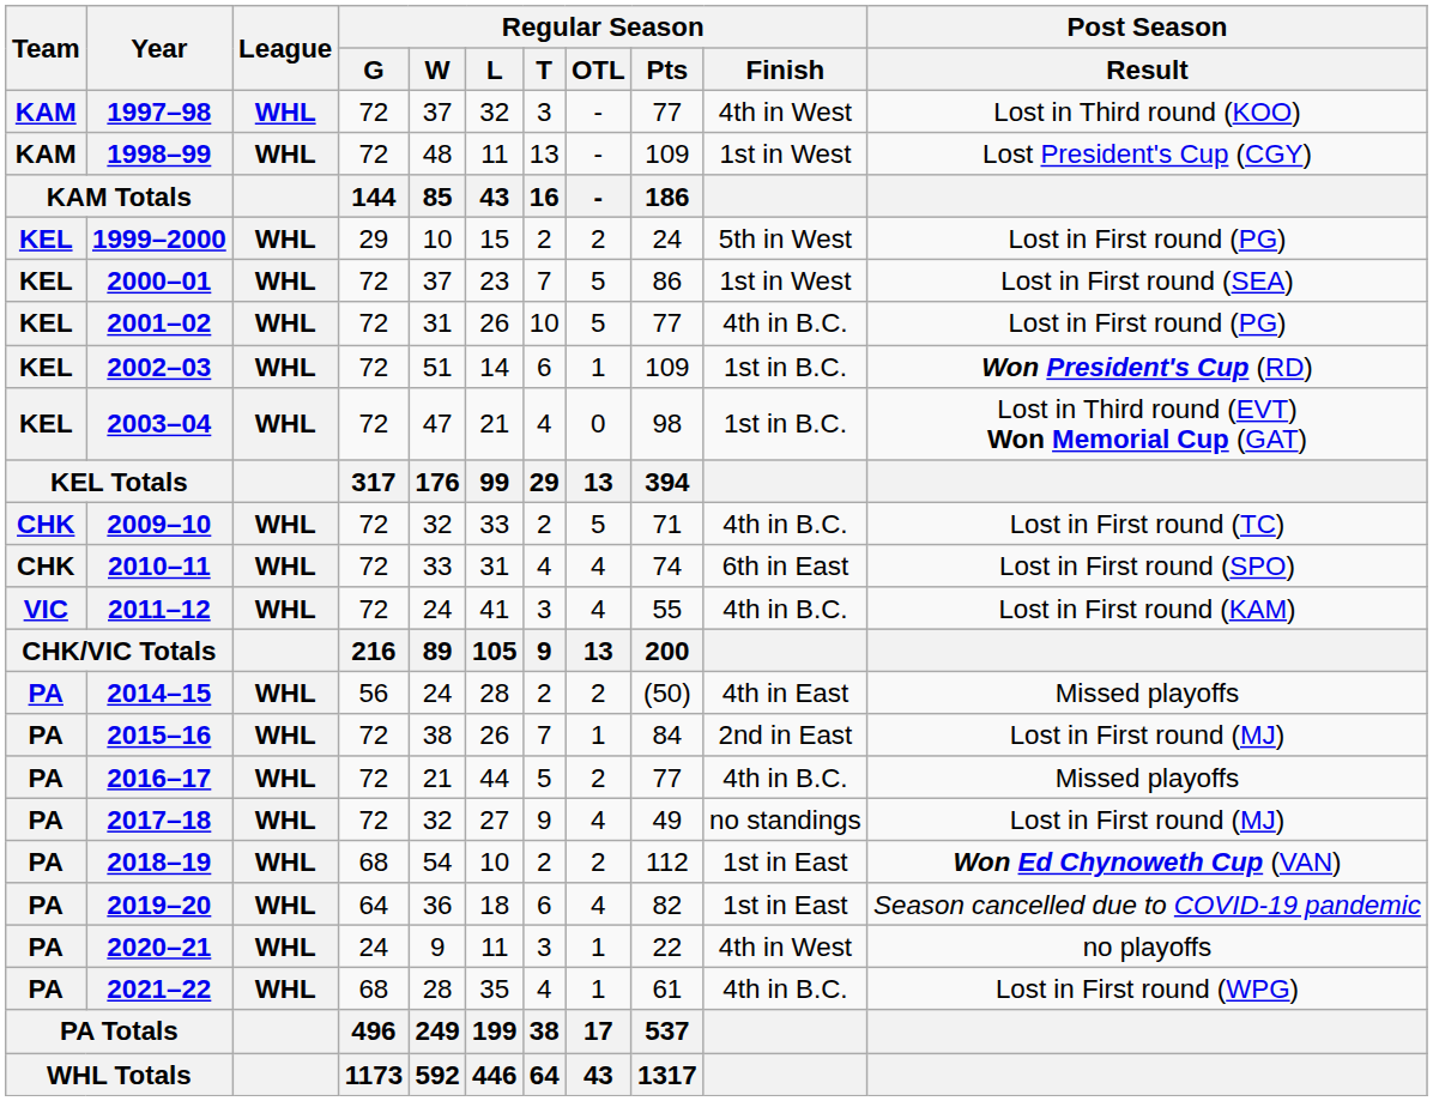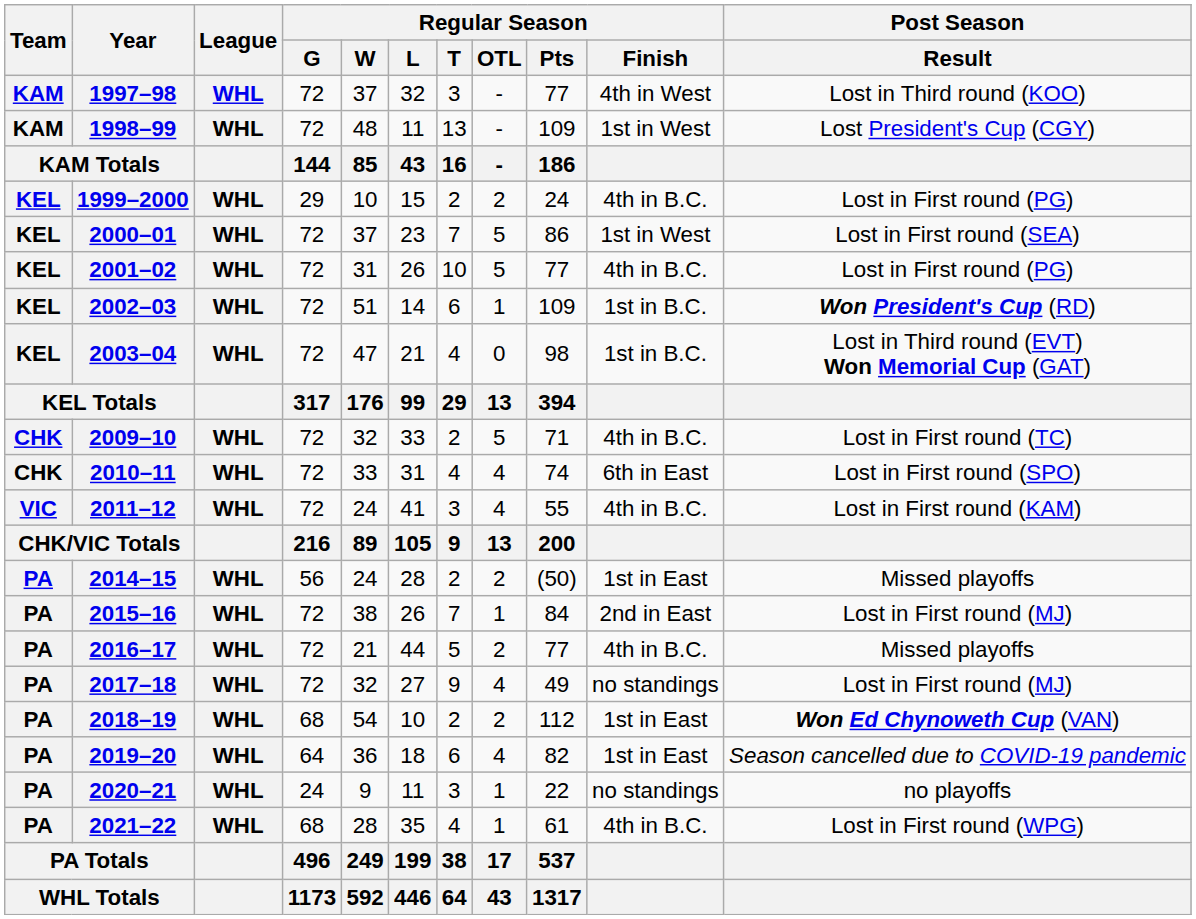1999–2000 | Regular Season / Finish: 5th in West -> 4th in B.C.
2014–15 | Regular Season / Finish: 4th in East -> 1st in East
2020–21 | Regular Season / Finish: 4th in West -> no standings
